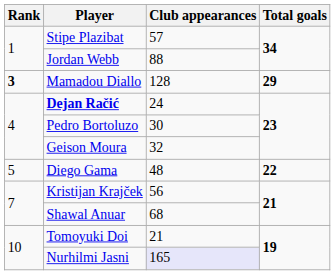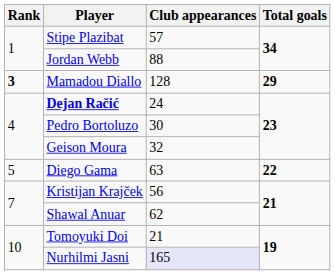Diego Gama | Club appearances: 48 -> 63
Shawal Anuar | Club appearances: 68 -> 62
